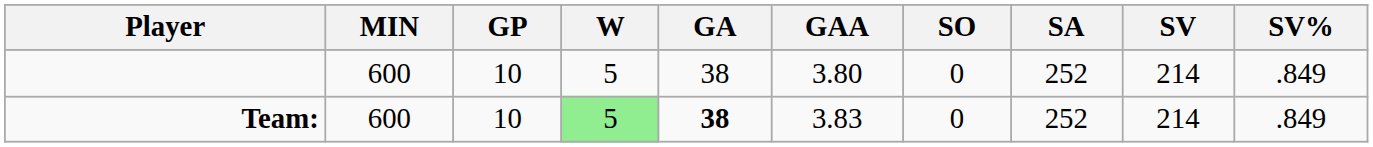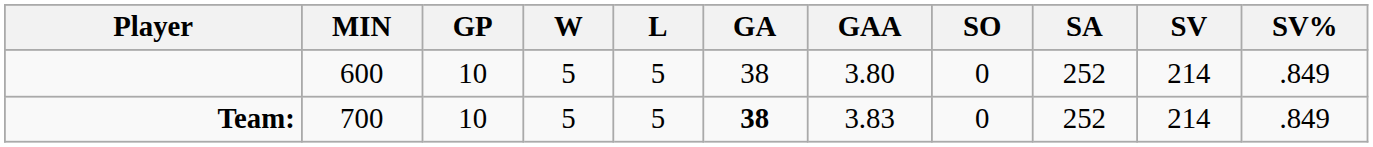+ column: L | 5 | 5
Team: | MIN: 600 -> 700
Team: | W: lightgreen background -> no background
